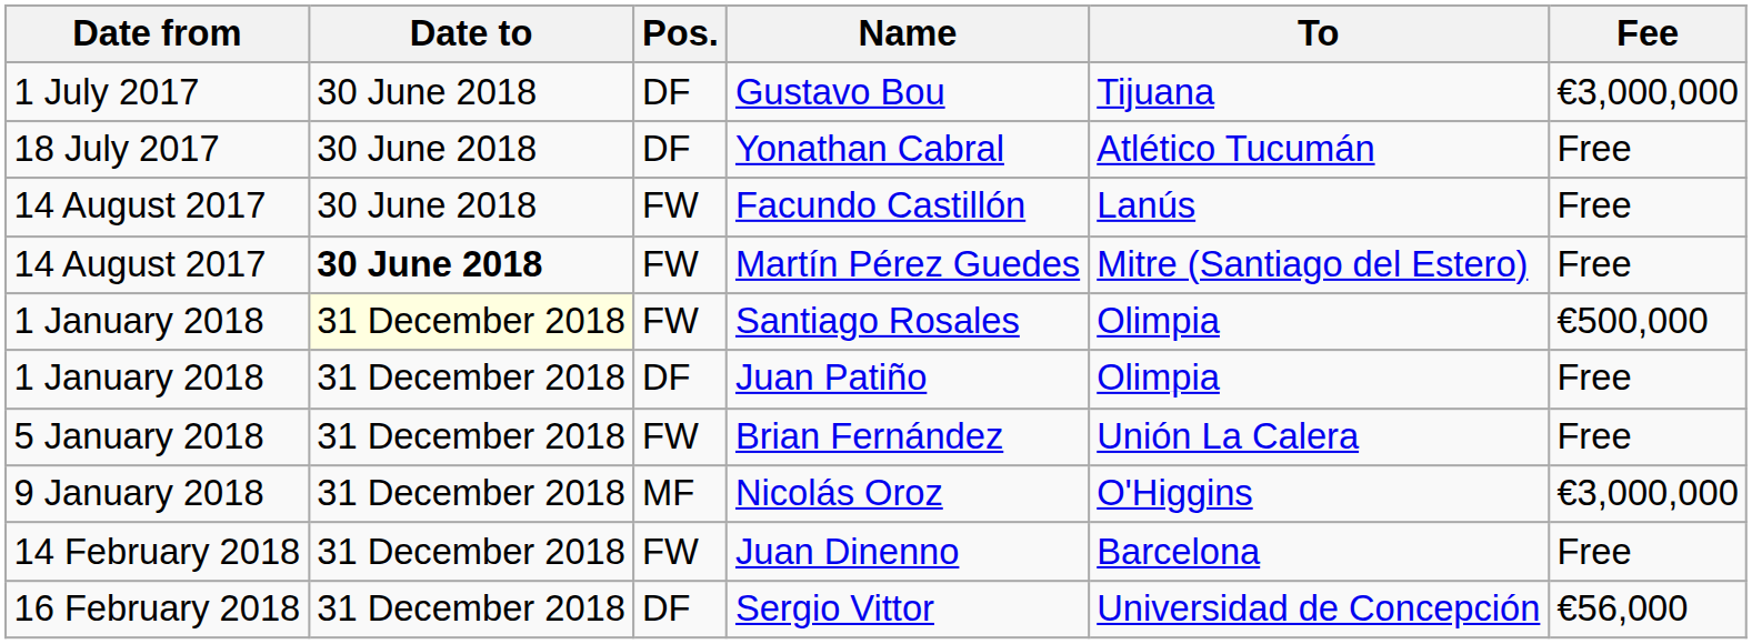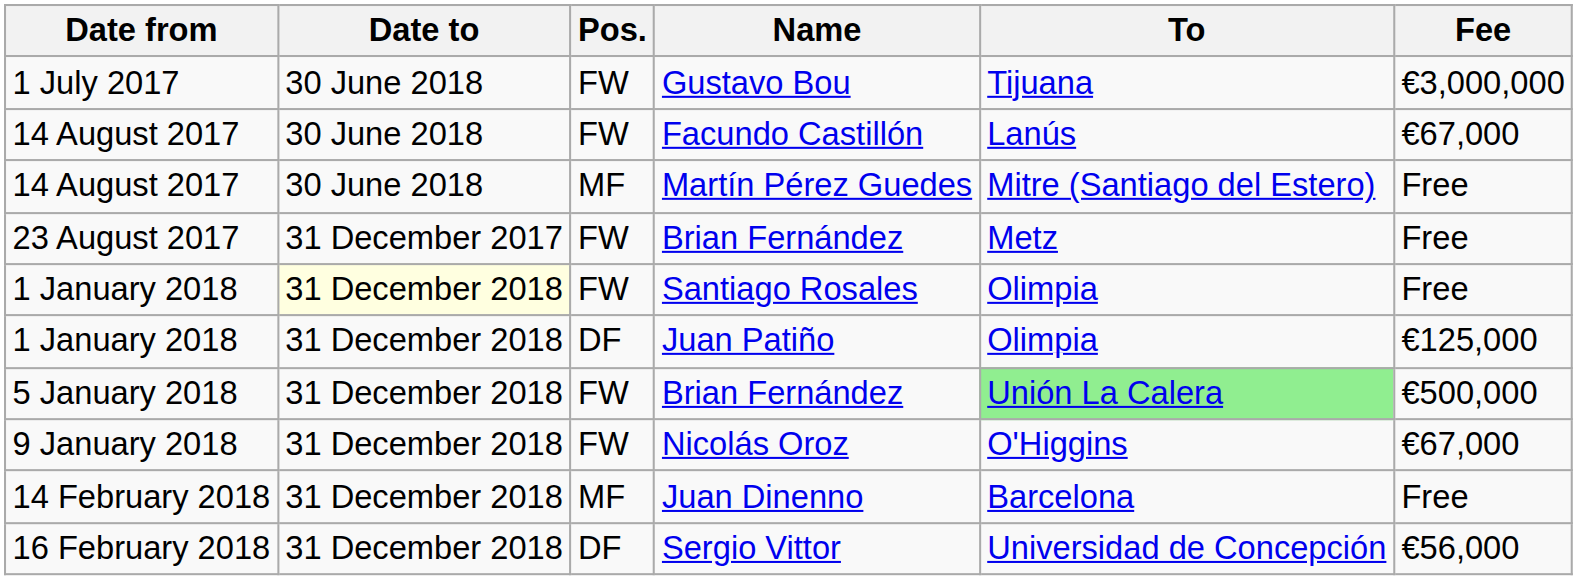Gustavo Bou | Pos.: DF -> FW
- row: 18 July 2017 | 30 June 2018 | DF | Yonathan Cabral | Atlético Tucumán | Free
Facundo Castillón | Fee: Free -> €67,000
Martín Pérez Guedes | Date to: bold -> normal
Martín Pérez Guedes | Pos.: FW -> MF
+ row: 23 August 2017 | 31 December 2017 | FW | Brian Fernández | Metz | Free
Santiago Rosales | Fee: €500,000 -> Free
Juan Patiño | Fee: Free -> €125,000
5 January 2018 / Brian Fernández | To: no background -> lightgreen background
5 January 2018 / Brian Fernández | Fee: Free -> €500,000
Nicolás Oroz | Pos.: MF -> FW
Nicolás Oroz | Fee: €3,000,000 -> €67,000
Juan Dinenno | Pos.: FW -> MF
